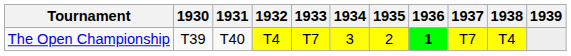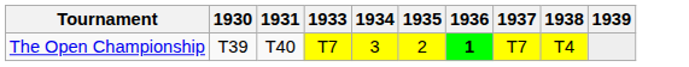- column: 1932 | T4
